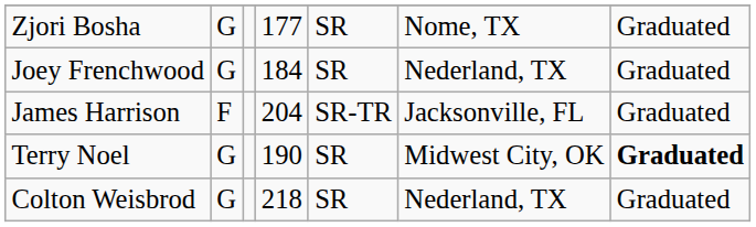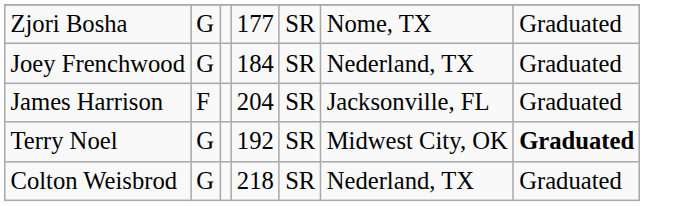James Harrison | column 5: SR-TR -> SR
Terry Noel | column 4: 190 -> 192
